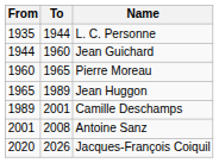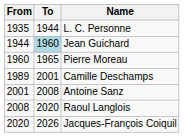Jean Guichard | To: no background -> lightblue background
- row: 1965 | 1989 | Jean Huggon
+ row: 2008 | 2020 | Raoul Langlois
